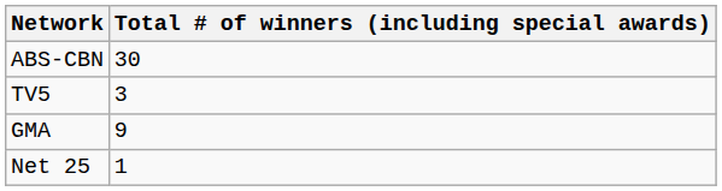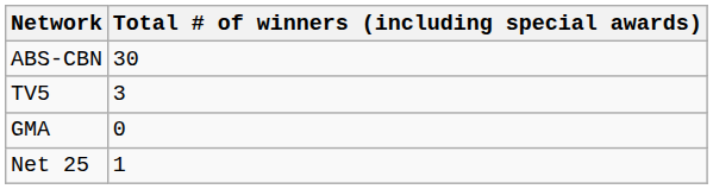GMA | Total # of winners (including special awards): 9 -> 0
